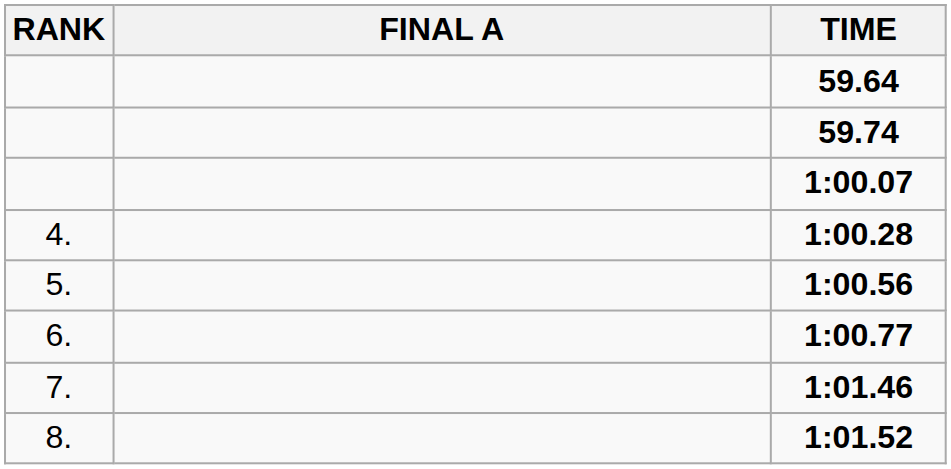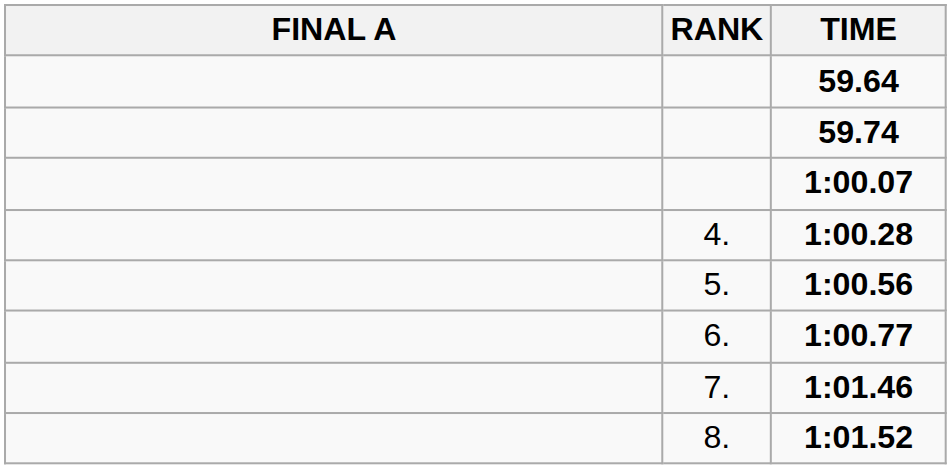columns swapped: RANK <-> FINAL A
